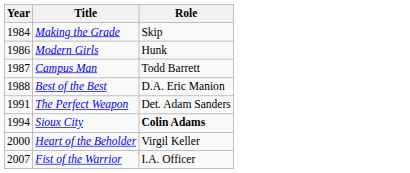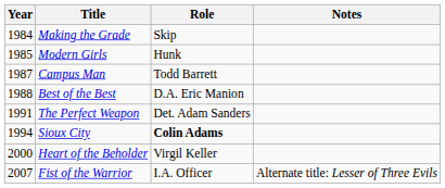+ column: Notes | Alternate title: Lesser of Three Evils
Modern Girls | Year: 1986 -> 1985
